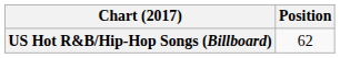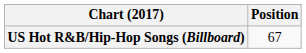US Hot R&B/Hip-Hop Songs (Billboard) | Position: 62 -> 67
